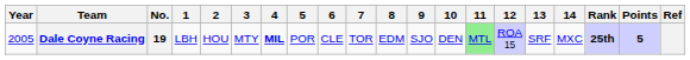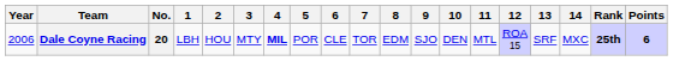- column: Ref
Dale Coyne Racing | Year: 2005 -> 2006
Dale Coyne Racing | No.: 19 -> 20
Dale Coyne Racing | 11: lightgreen background -> no background
Dale Coyne Racing | Points: 5 -> 6
